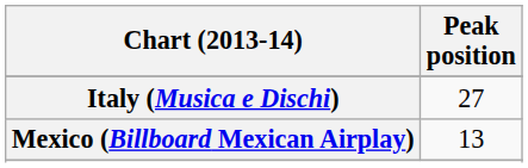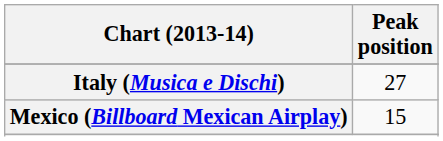Mexico (Billboard Mexican Airplay) | Peak position: 13 -> 15
